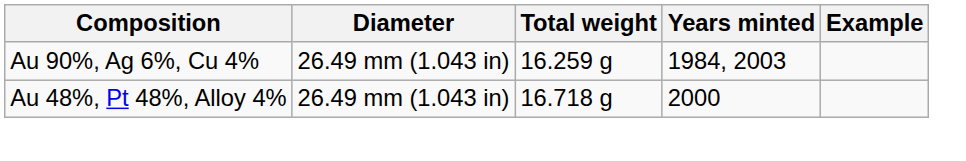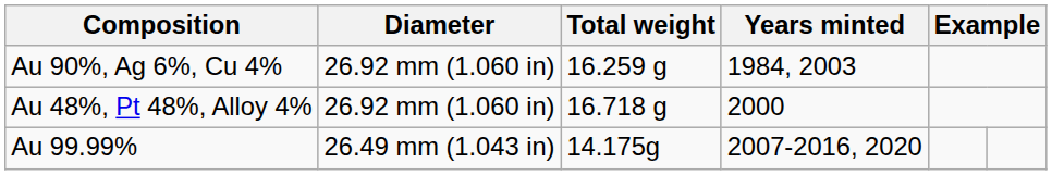Au 90%, Ag 6%, Cu 4% | Diameter: 26.49 mm (1.043 in) -> 26.92 mm (1.060 in)
Au 48%, Pt 48%, Alloy 4% | Diameter: 26.49 mm (1.043 in) -> 26.92 mm (1.060 in)
+ row: Au 99.99% | 26.49 mm (1.043 in) | 14.175g | 2007-2016, 2020
